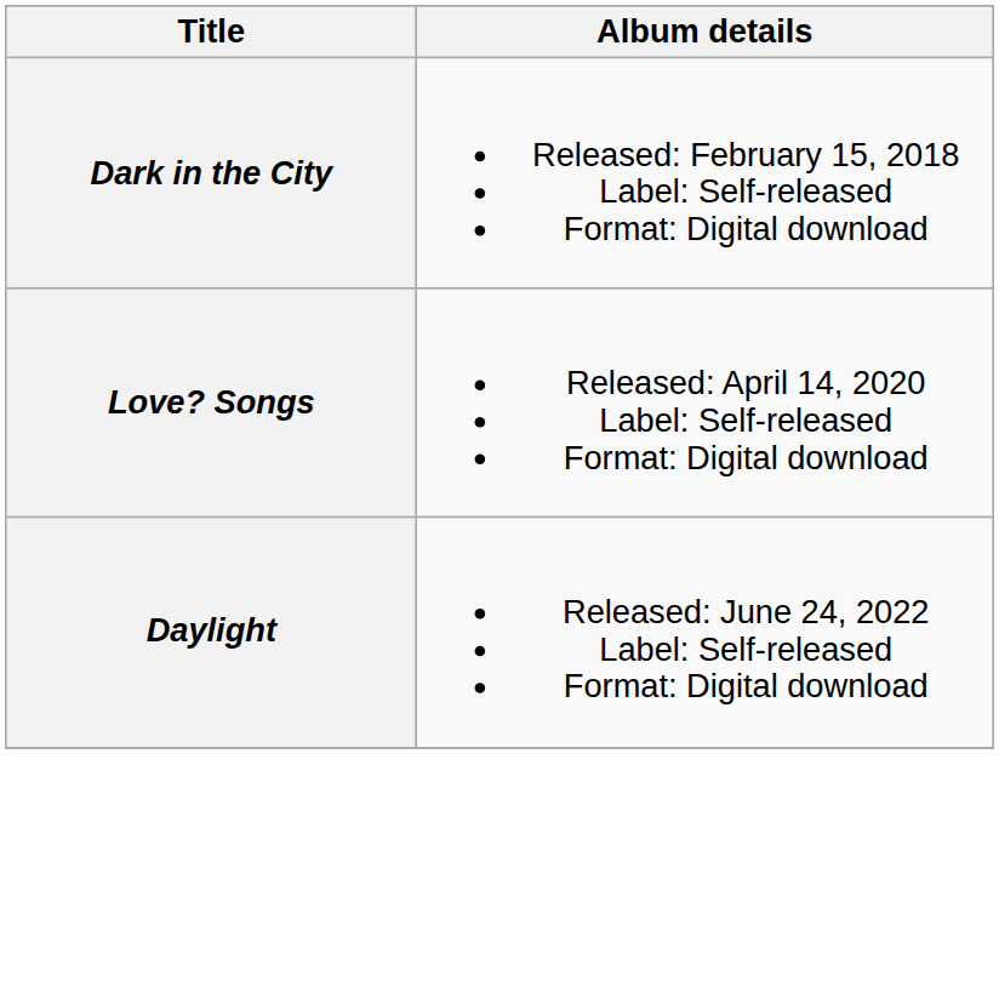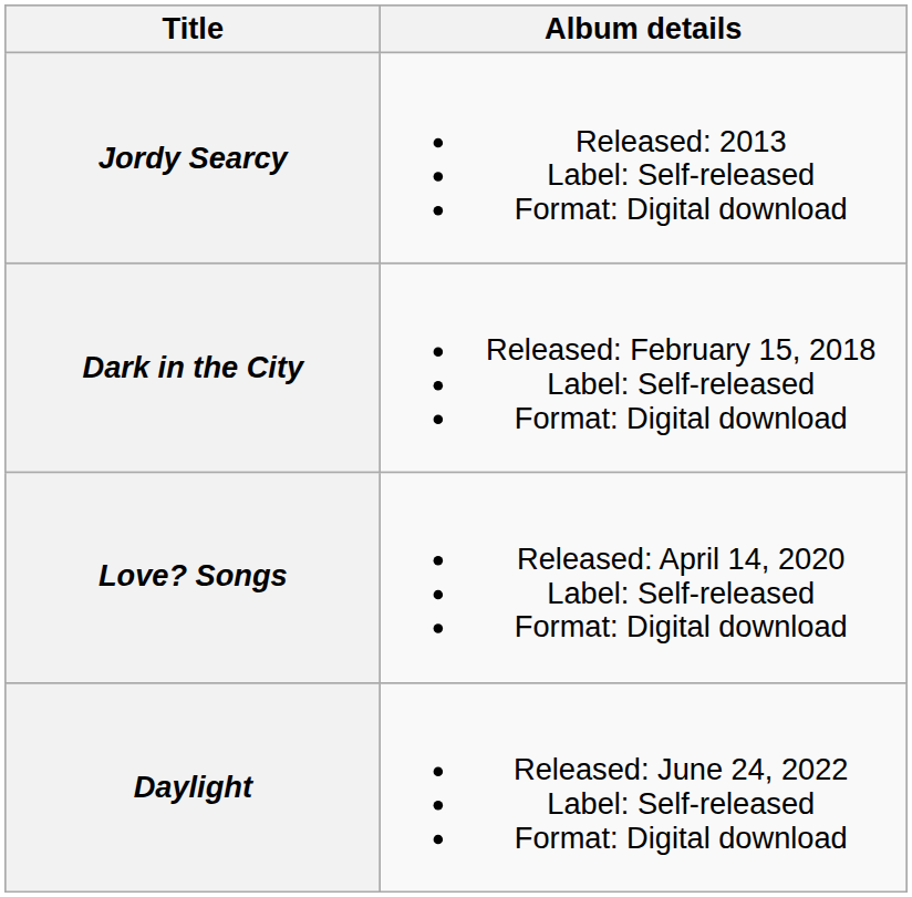+ row: Jordy Searcy | Released: 2013 Label: Self-released Format: Digital download
